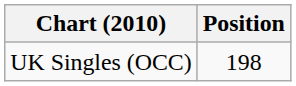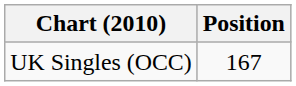UK Singles (OCC) | Position: 198 -> 167
